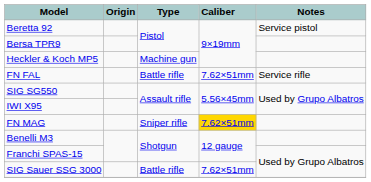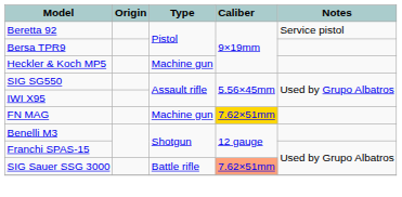- row: FN FAL | Battle rifle | 7.62×51mm | Service rifle
FN MAG | Type: Sniper rifle -> Machine gun
SIG Sauer SSG 3000 | Caliber: no background -> lightsalmon background
